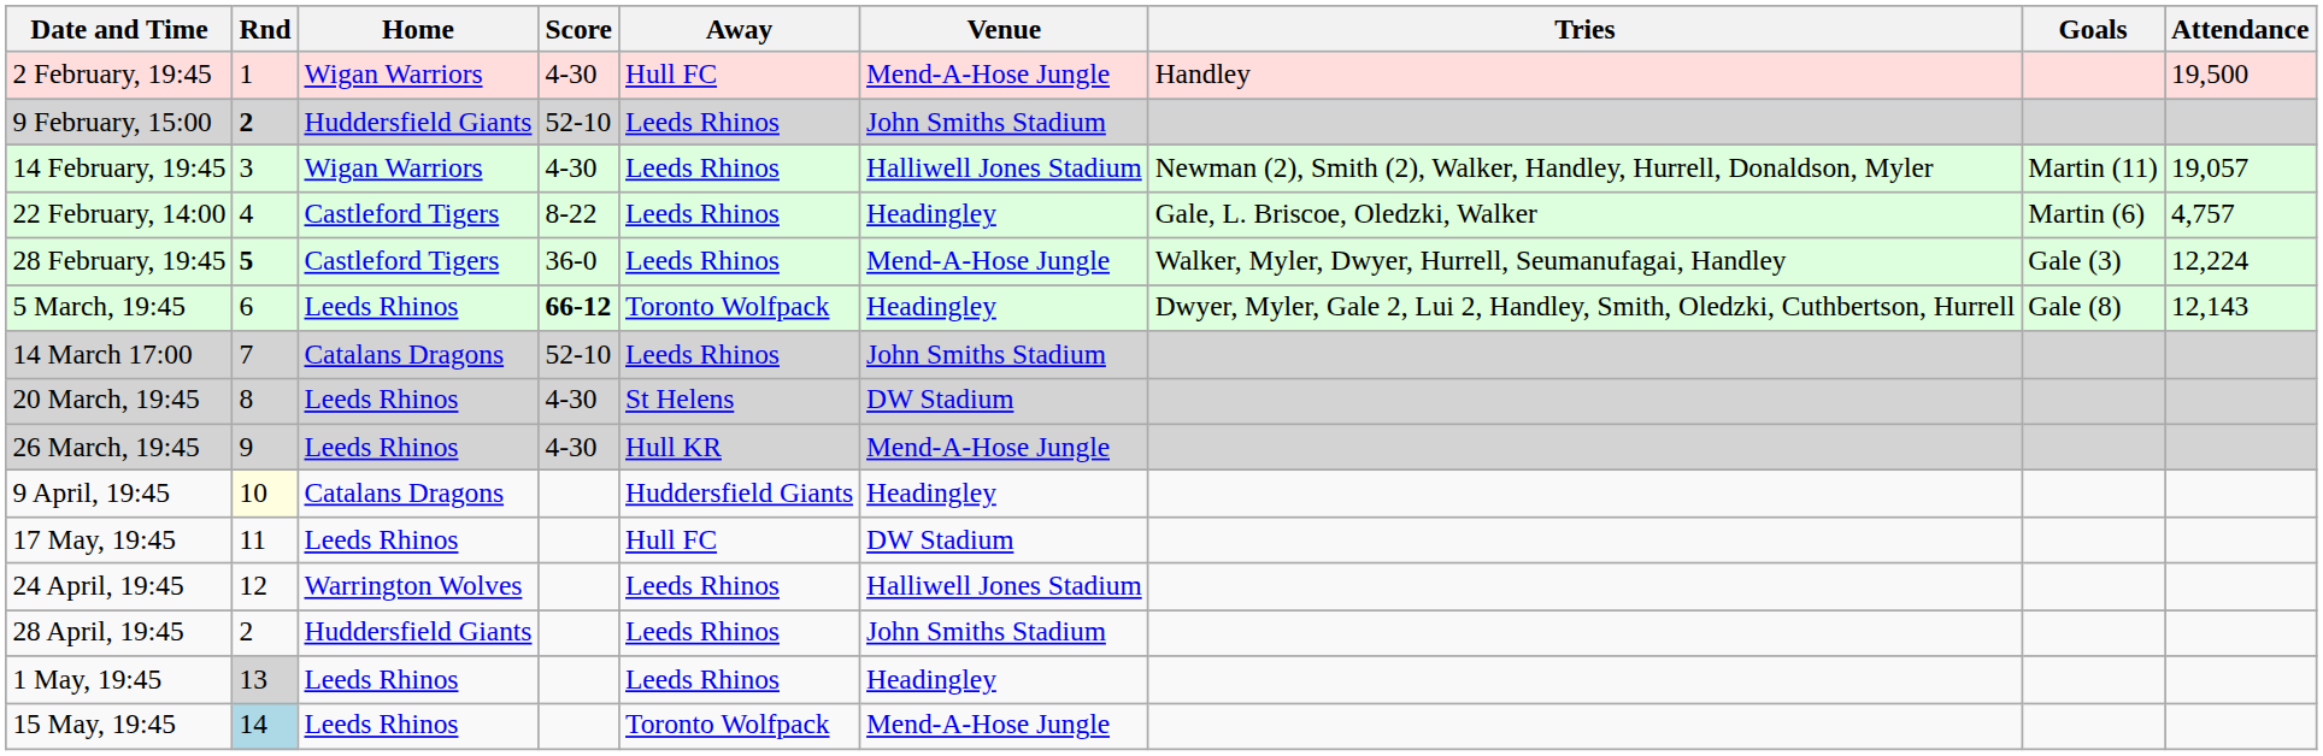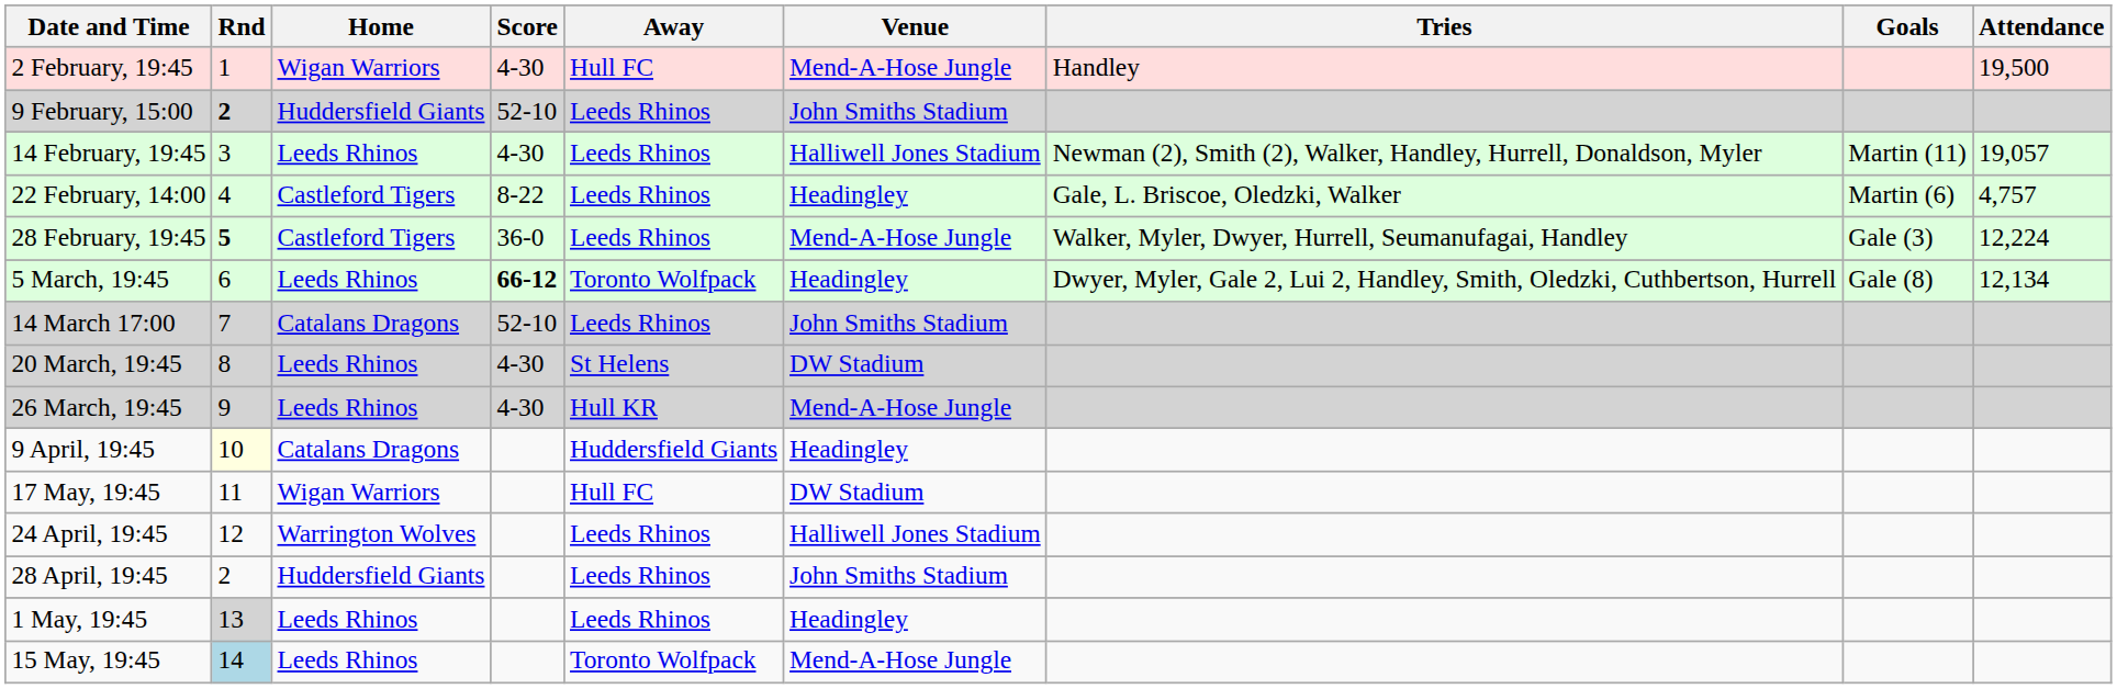14 February, 19:45 | Home: Wigan Warriors -> Leeds Rhinos
5 March, 19:45 | Attendance: 12,143 -> 12,134
17 May, 19:45 | Home: Leeds Rhinos -> Wigan Warriors
